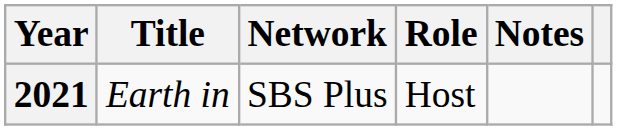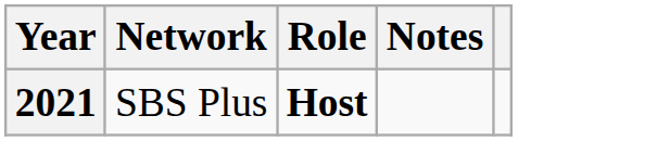- column: Title | Earth in
2021 | Role: normal -> bold
